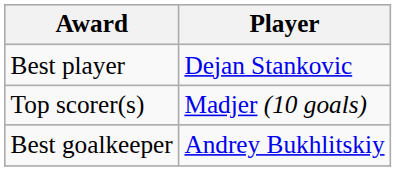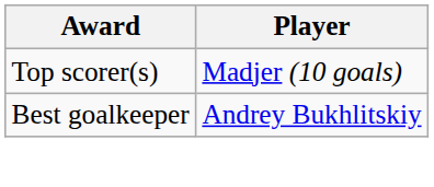- row: Best player | Dejan Stankovic
